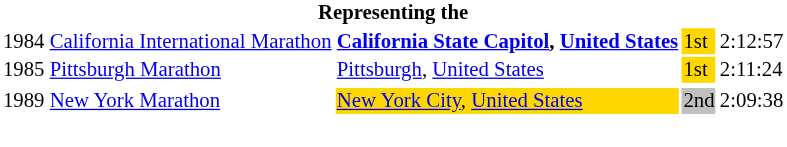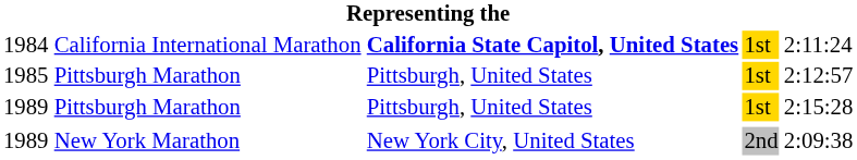1984 | column 5: 2:12:57 -> 2:11:24
1985 | column 5: 2:11:24 -> 2:12:57
+ row: 1989 | Pittsburgh Marathon | Pittsburgh, United States | 1st | 2:15:28
1989 / New York Marathon | column 3: gold background -> no background
